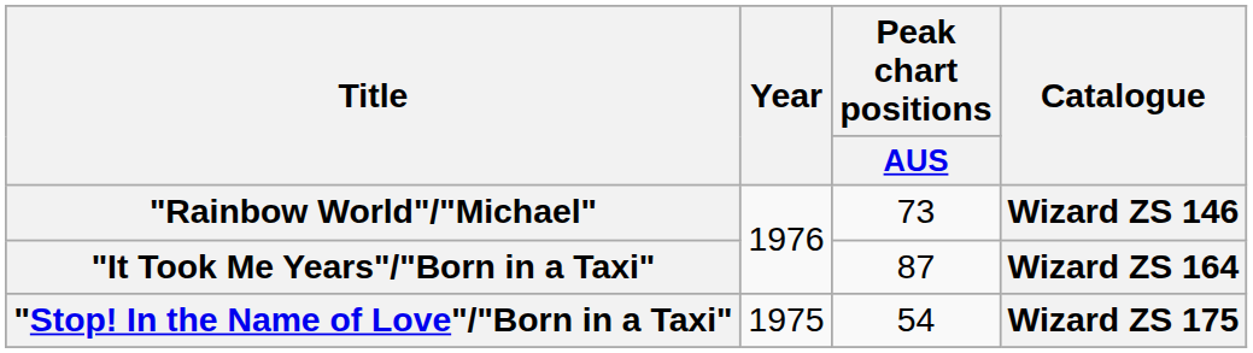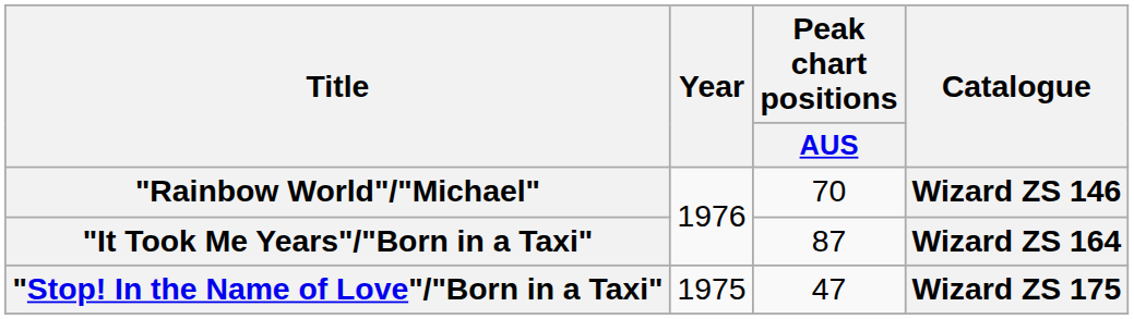"Rainbow World"/"Michael" | Peak chart positions / AUS: 73 -> 70
"Stop! In the Name of Love"/"Born in a Taxi" | Peak chart positions / AUS: 54 -> 47
